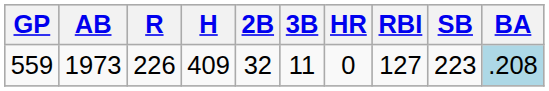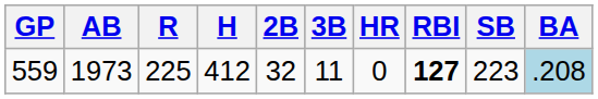559 | R: 226 -> 225
559 | H: 409 -> 412
559 | RBI: normal -> bold
